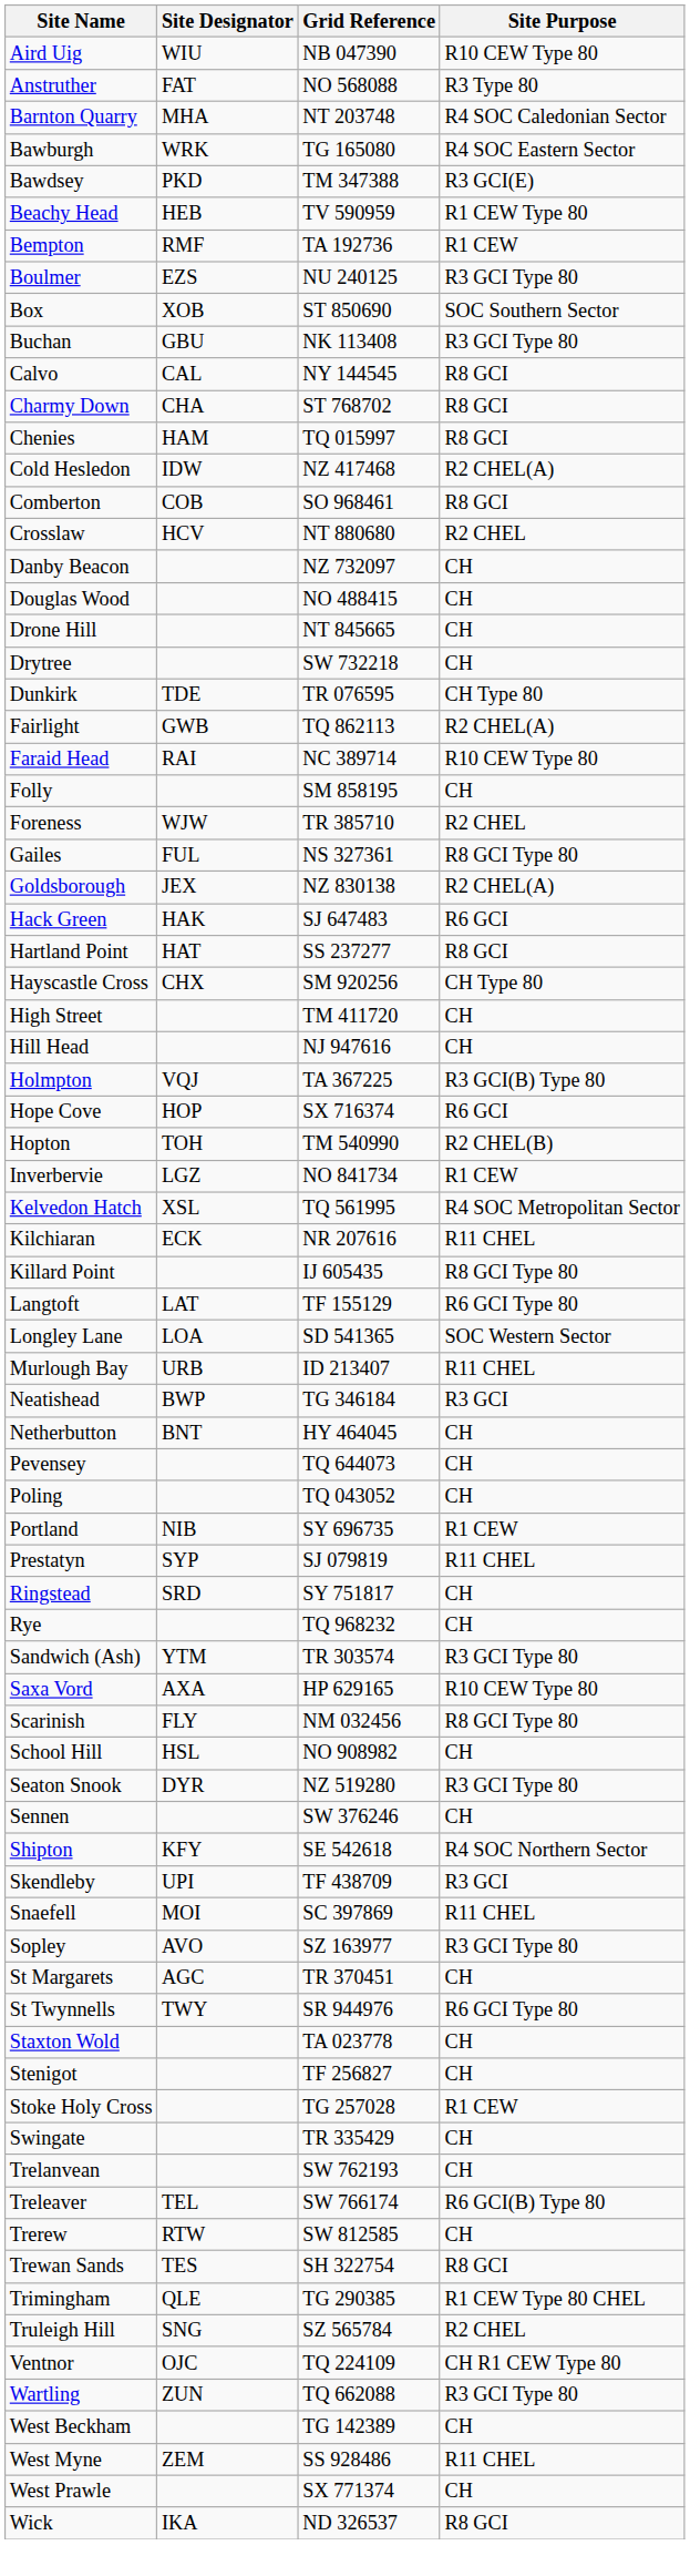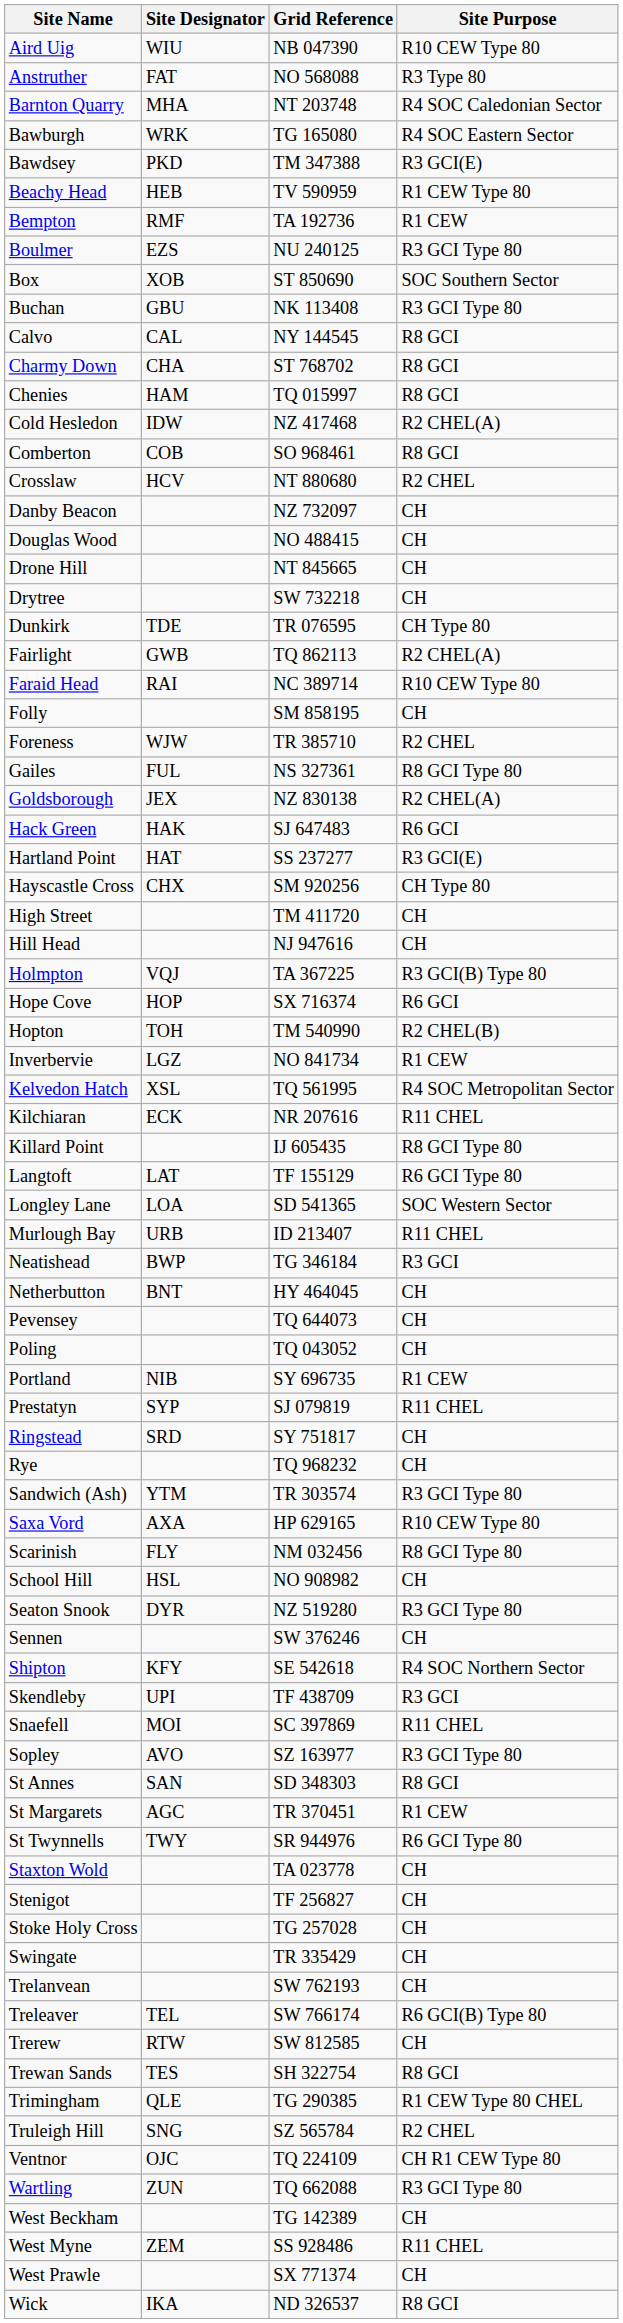Hartland Point | Site Purpose: R8 GCI -> R3 GCI(E)
+ row: St Annes | SAN | SD 348303 | R8 GCI
St Margarets | Site Purpose: CH -> R1 CEW
Stoke Holy Cross | Site Purpose: R1 CEW -> CH
